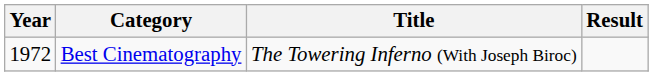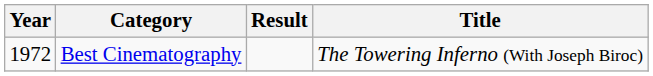columns swapped: Title <-> Result
